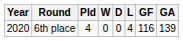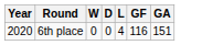- column: Pld | 4
6th place | GA: 139 -> 151
